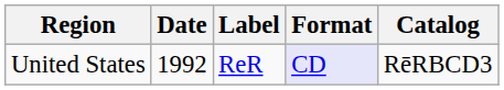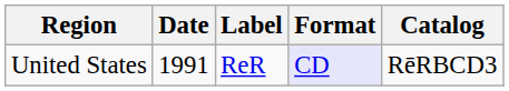United States | Date: 1992 -> 1991
